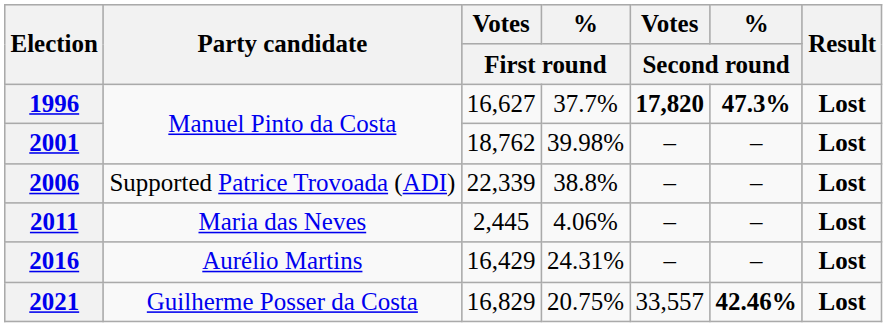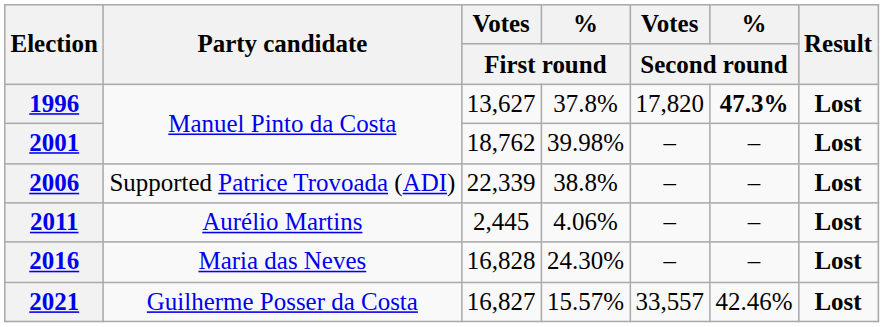1996 | Votes / First round: 16,627 -> 13,627
1996 | % / First round: 37.7% -> 37.8%
1996 | Votes / Second round: bold -> normal
2011 | Party candidate: Maria das Neves -> Aurélio Martins
2016 | Party candidate: Aurélio Martins -> Maria das Neves
2016 | Votes / First round: 16,429 -> 16,828
2016 | % / First round: 24.31% -> 24.30%
2021 | Votes / First round: 16,829 -> 16,827
2021 | % / First round: 20.75% -> 15.57%
2021 | % / Second round: bold -> normal
